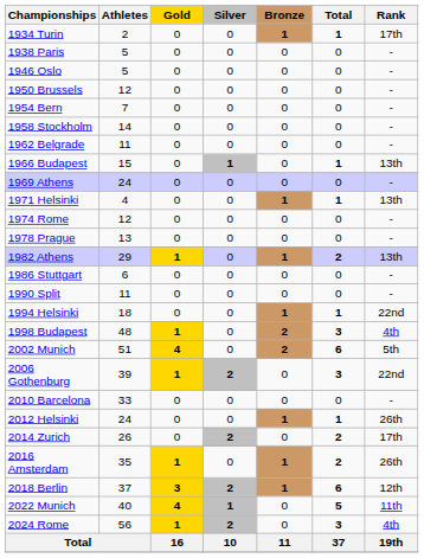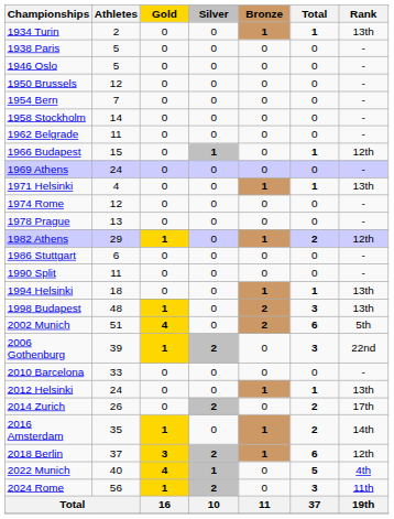1934 Turin | Rank: 17th -> 13th
1966 Budapest | Rank: 13th -> 12th
1982 Athens | Rank: 13th -> 12th
1994 Helsinki | Rank: 22nd -> 13th
1998 Budapest | Rank: 4th -> 13th
2012 Helsinki | Rank: 26th -> 13th
2016 Amsterdam | Rank: 26th -> 14th
2022 Munich | Rank: 11th -> 4th
2024 Rome | Rank: 4th -> 11th
